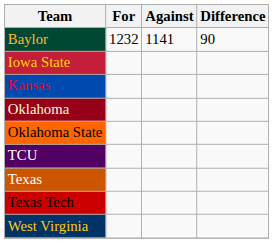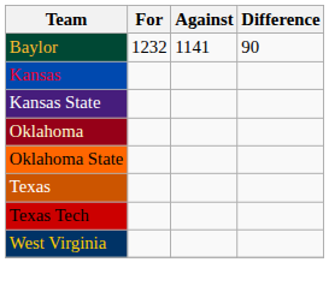- row: Iowa State
+ row: Kansas State
- row: TCU
